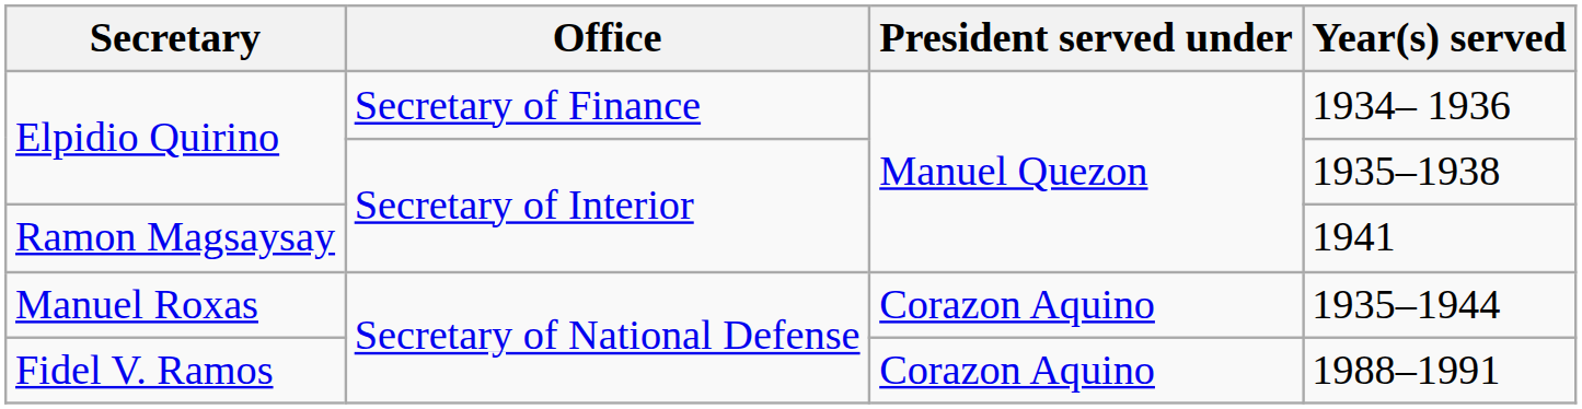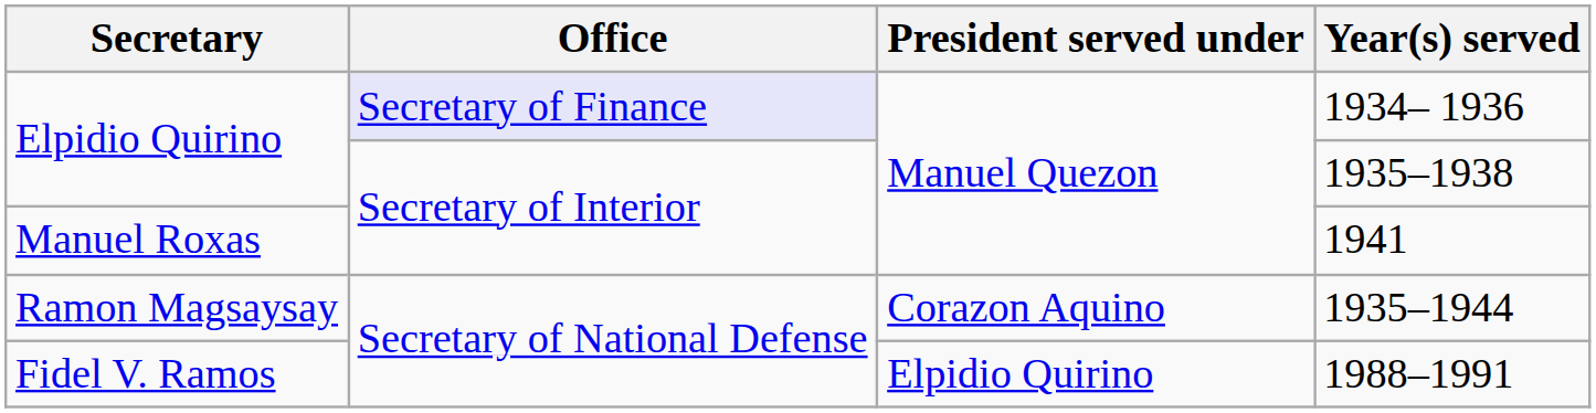1934– 1936 | Office: no background -> lavender background
1941 | Secretary: Ramon Magsaysay -> Manuel Roxas
1935–1944 | Secretary: Manuel Roxas -> Ramon Magsaysay
1988–1991 | President served under: Corazon Aquino -> Elpidio Quirino
